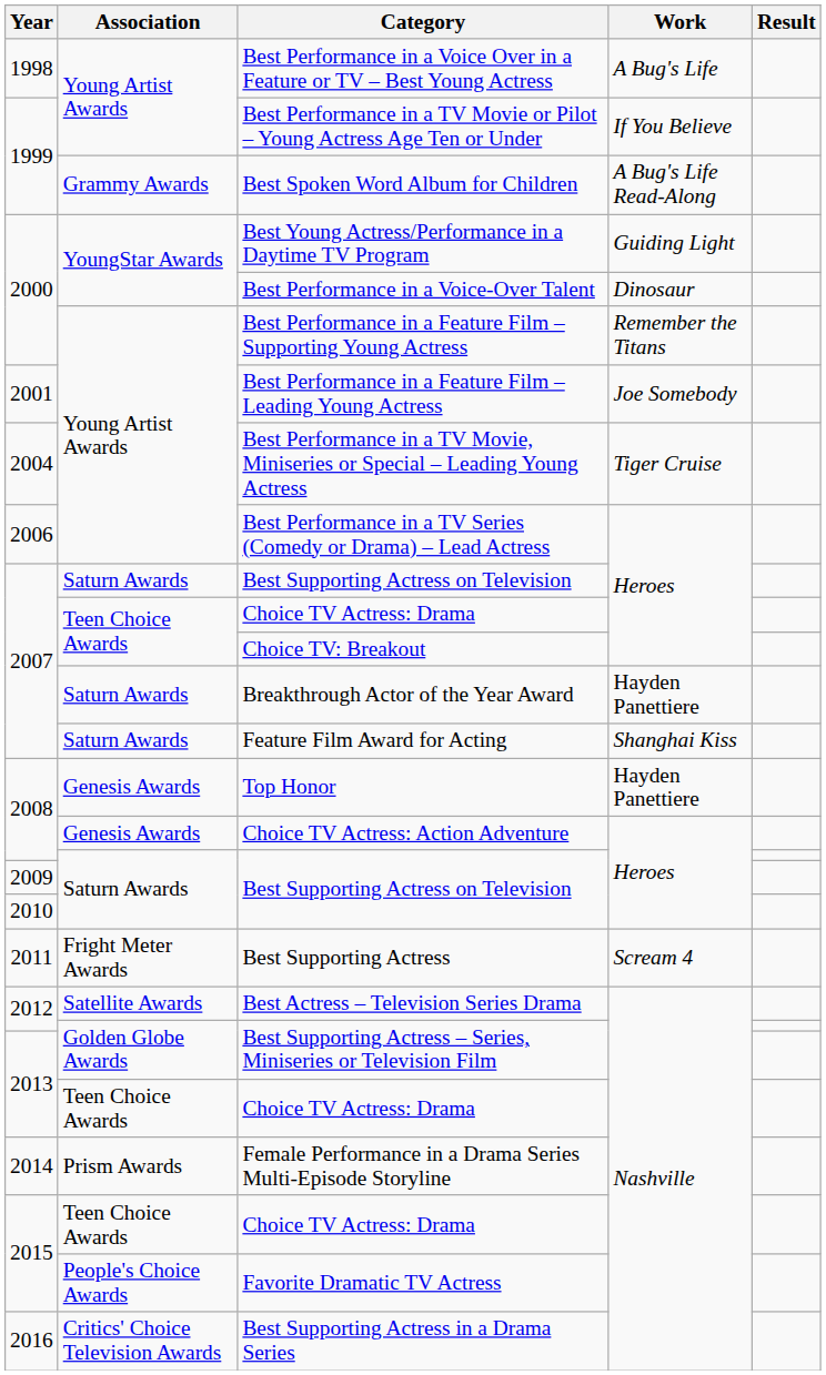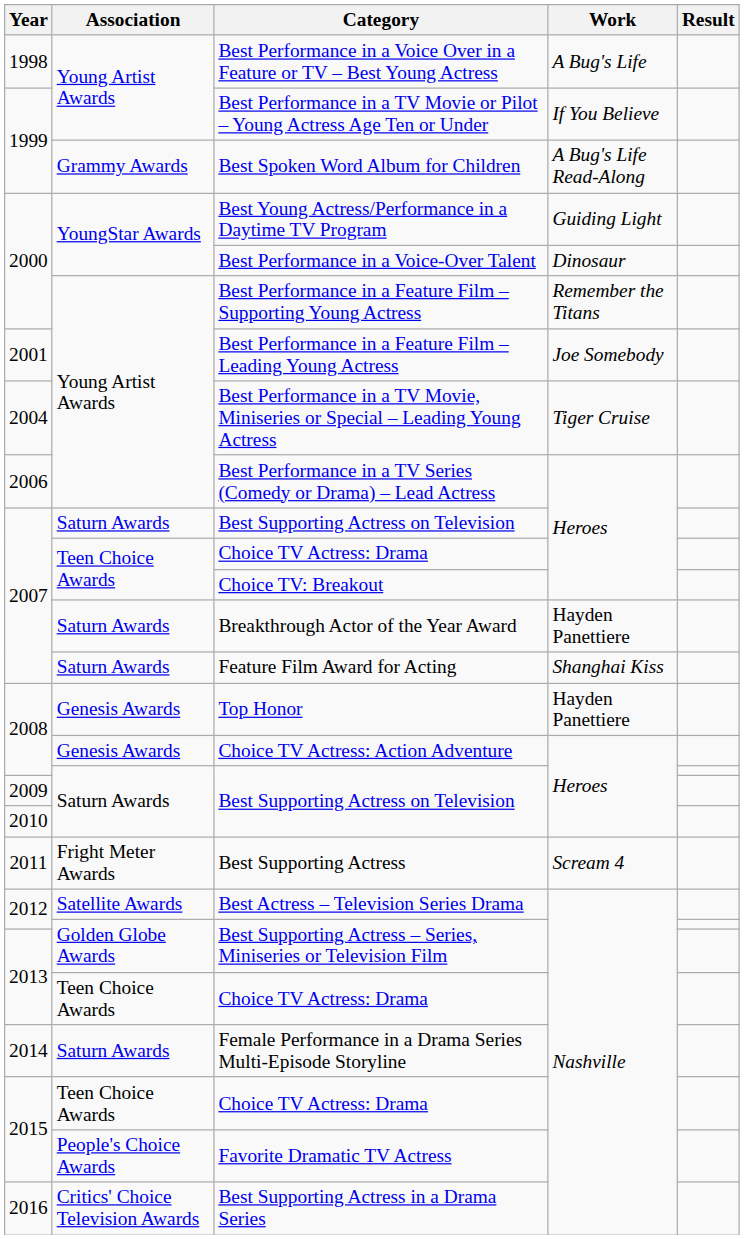Female Performance in a Drama Series Multi-Episode Storyline | Association: Prism Awards -> Saturn Awards
